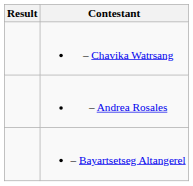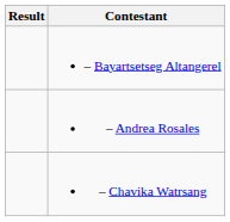rows swapped: – Bayartsetseg Altangerel <-> – Chavika Watrsang
